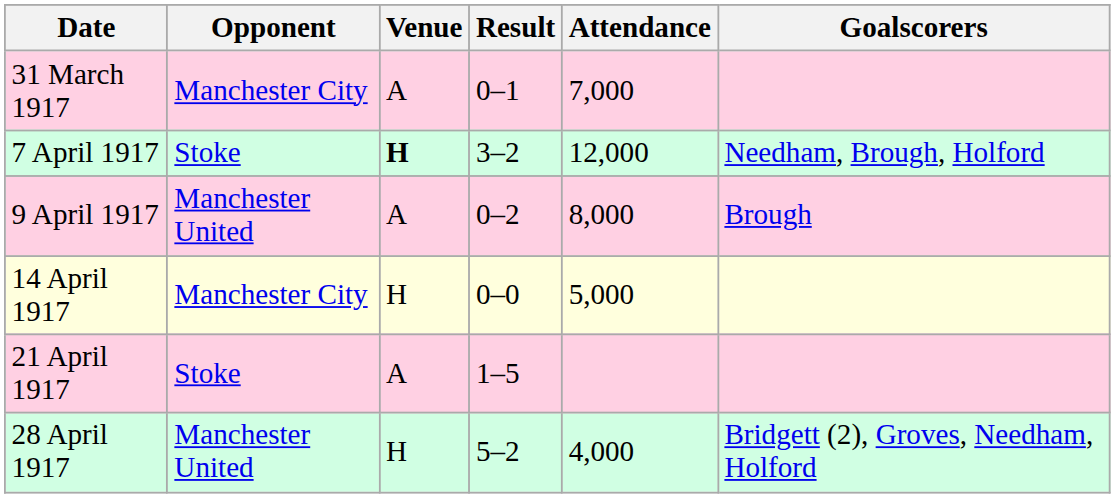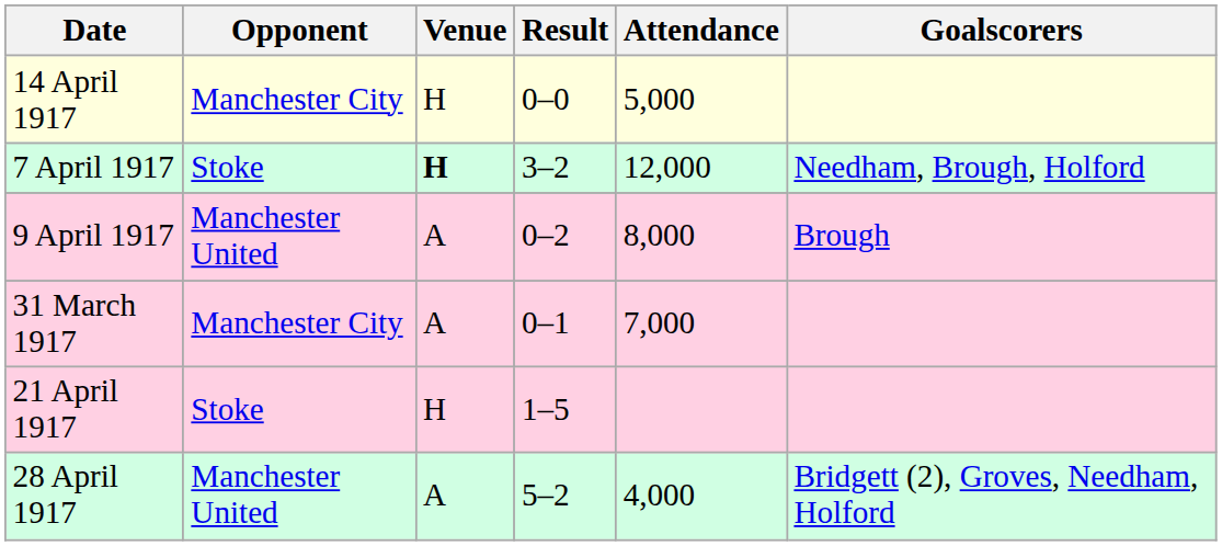rows swapped: 31 March 1917 <-> 14 April 1917
21 April 1917 | Venue: A -> H
28 April 1917 | Venue: H -> A
